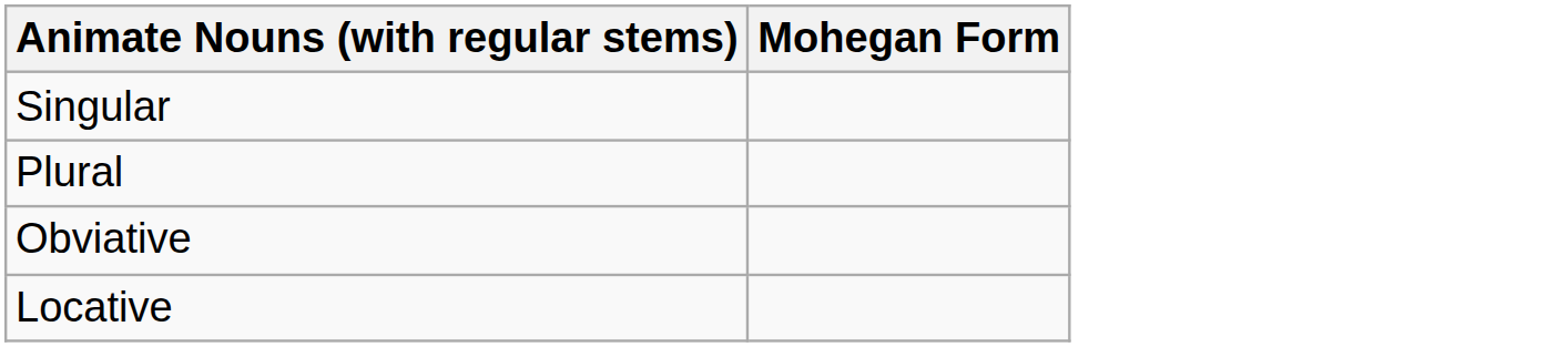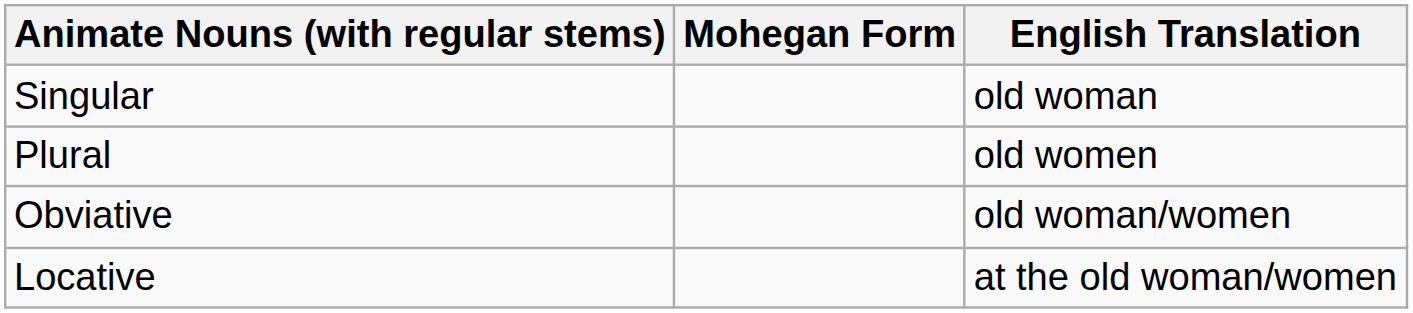+ column: English Translation | old woman | old women | old woman/women | at the old woman/women
